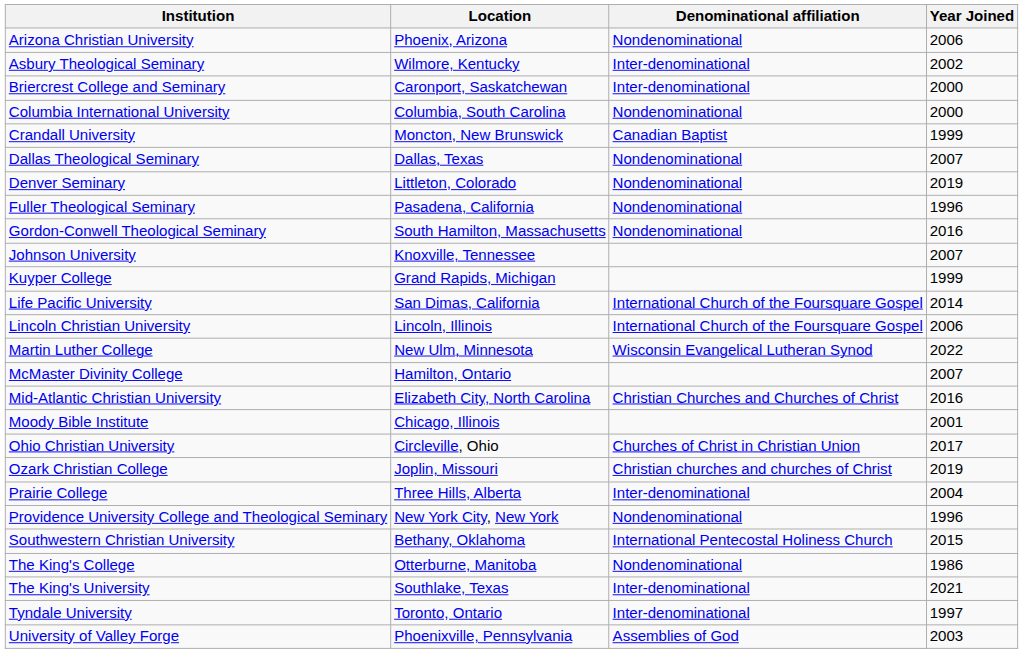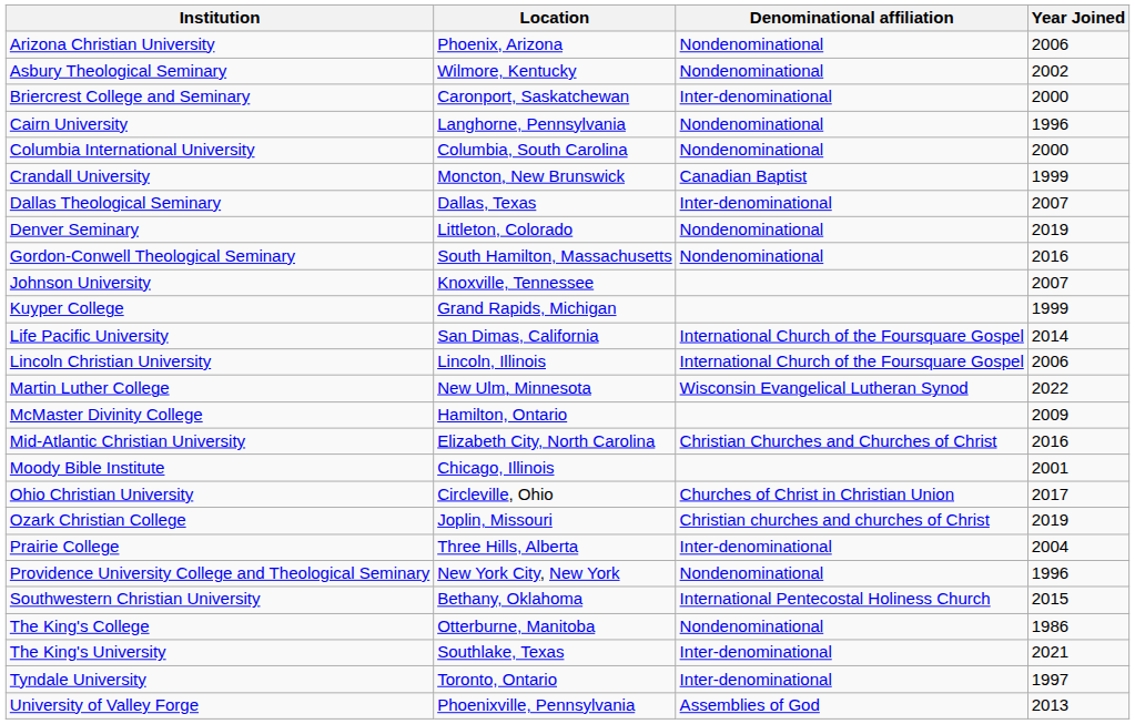Asbury Theological Seminary | Denominational affiliation: Inter-denominational -> Nondenominational
+ row: Cairn University | Langhorne, Pennsylvania | Nondenominational | 1996
Dallas Theological Seminary | Denominational affiliation: Nondenominational -> Inter-denominational
- row: Fuller Theological Seminary | Pasadena, California | Nondenominational | 1996
McMaster Divinity College | Year Joined: 2007 -> 2009
University of Valley Forge | Year Joined: 2003 -> 2013
